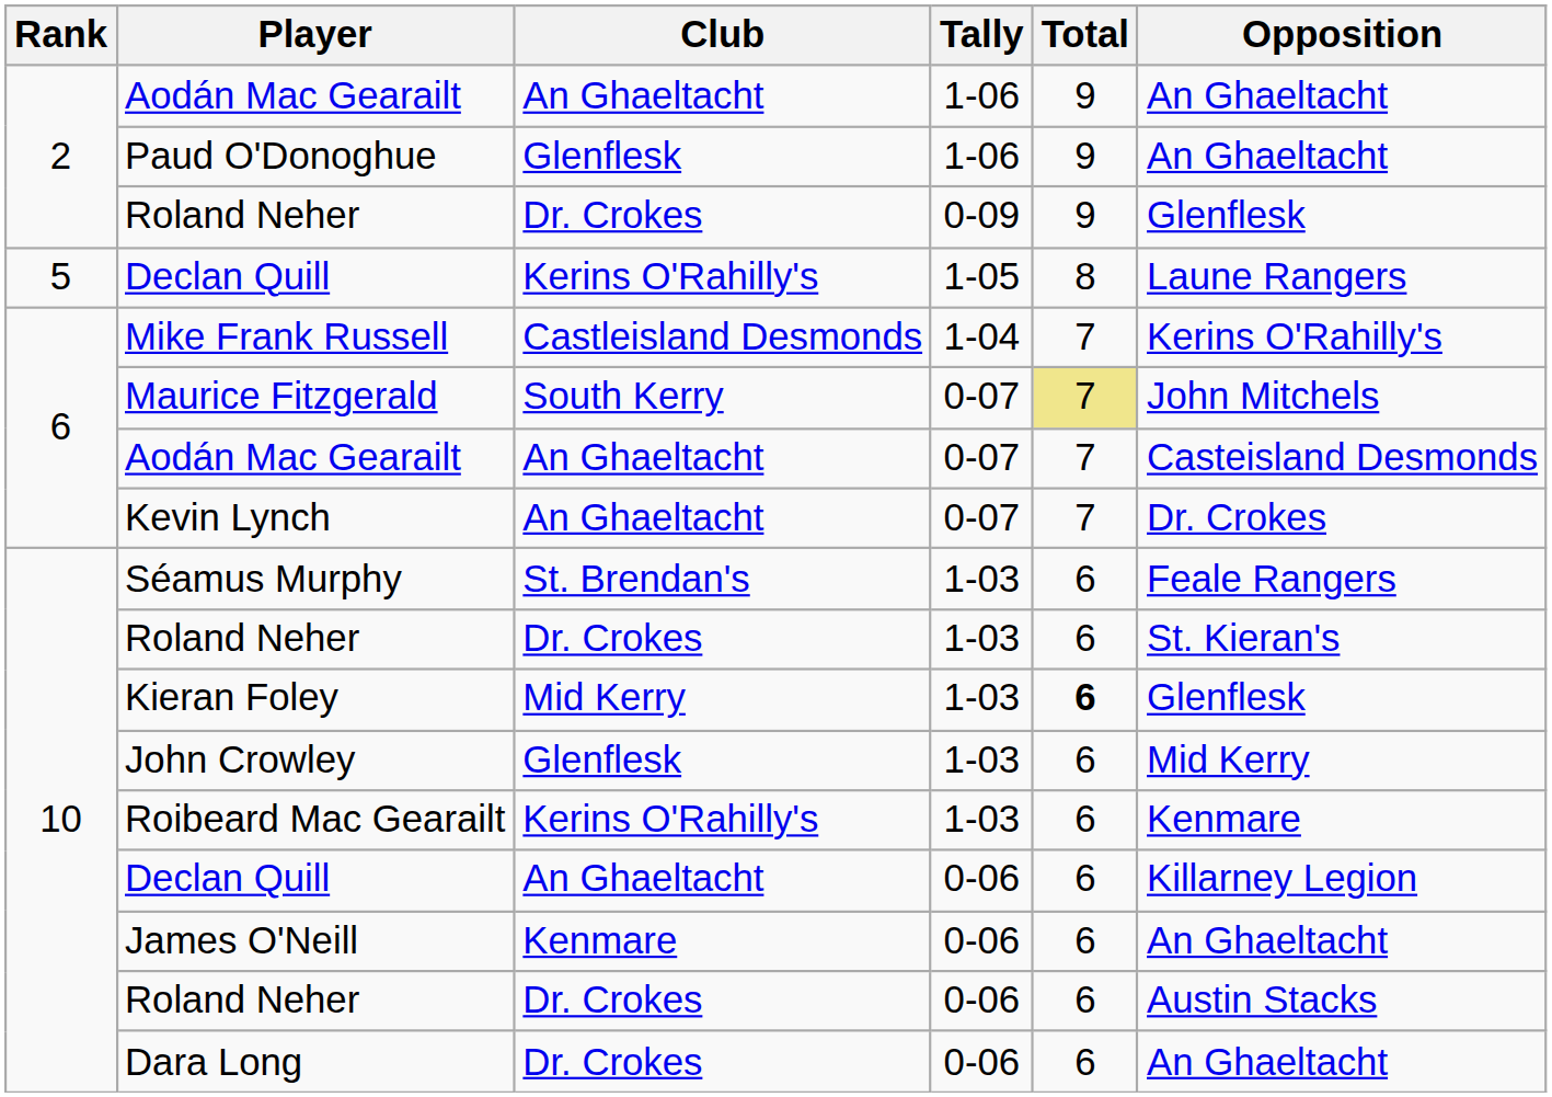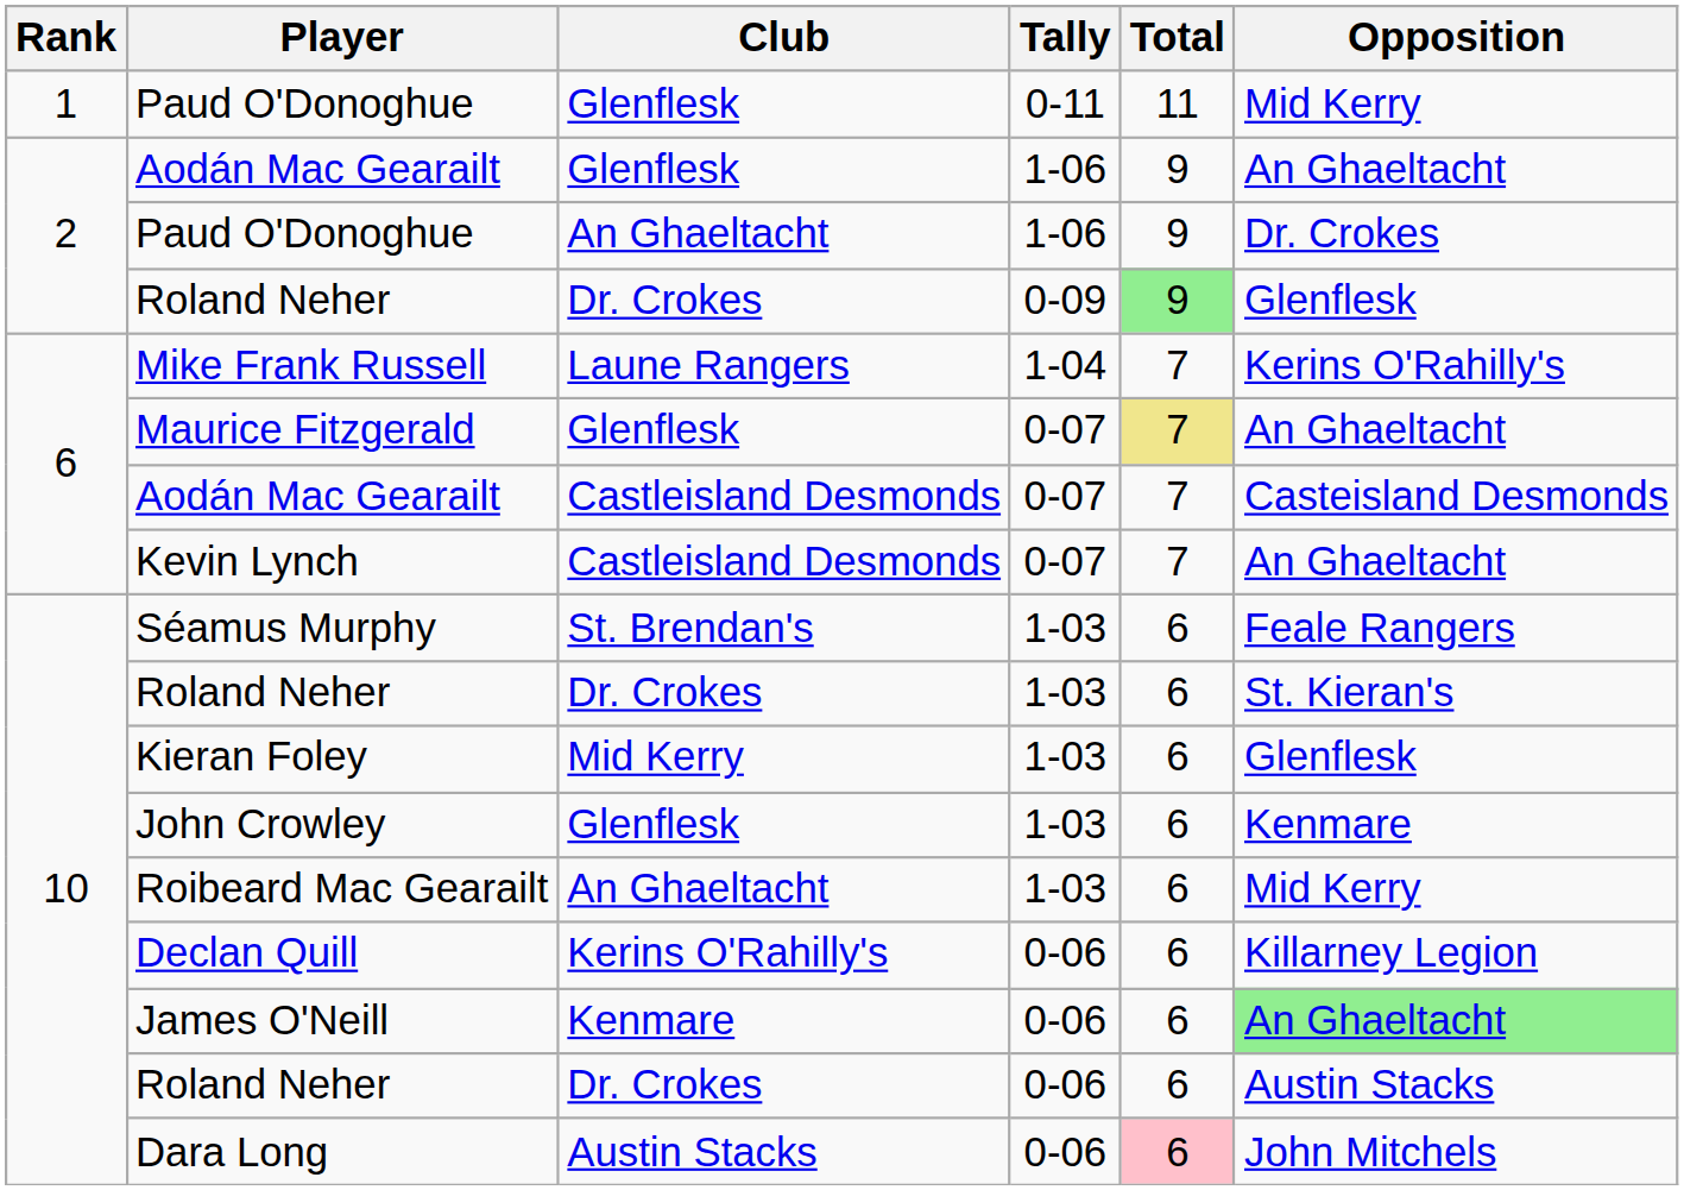+ row: 1 | Paud O'Donoghue | Glenflesk | 0-11 | 11 | Mid Kerry
Aodán Mac Gearailt / 1-06 | Club: An Ghaeltacht -> Glenflesk
Paud O'Donoghue / 1-06 | Club: Glenflesk -> An Ghaeltacht
Paud O'Donoghue / 1-06 | Opposition: An Ghaeltacht -> Dr. Crokes
Roland Neher / 0-09 | Total: no background -> lightgreen background
- row: 5 | Declan Quill | Kerins O'Rahilly's | 1-05 | 8 | Laune Rangers
Mike Frank Russell | Club: Castleisland Desmonds -> Laune Rangers
Maurice Fitzgerald | Club: South Kerry -> Glenflesk
Maurice Fitzgerald | Opposition: John Mitchels -> An Ghaeltacht
Aodán Mac Gearailt / 0-07 | Club: An Ghaeltacht -> Castleisland Desmonds
Kevin Lynch | Club: An Ghaeltacht -> Castleisland Desmonds
Kevin Lynch | Opposition: Dr. Crokes -> An Ghaeltacht
Kieran Foley | Total: bold -> normal
John Crowley | Opposition: Mid Kerry -> Kenmare
Roibeard Mac Gearailt | Club: Kerins O'Rahilly's -> An Ghaeltacht
Roibeard Mac Gearailt | Opposition: Kenmare -> Mid Kerry
Declan Quill / 0-06 | Club: An Ghaeltacht -> Kerins O'Rahilly's
James O'Neill | Opposition: no background -> lightgreen background
Dara Long | Club: Dr. Crokes -> Austin Stacks
Dara Long | Total: no background -> pink background
Dara Long | Opposition: An Ghaeltacht -> John Mitchels
